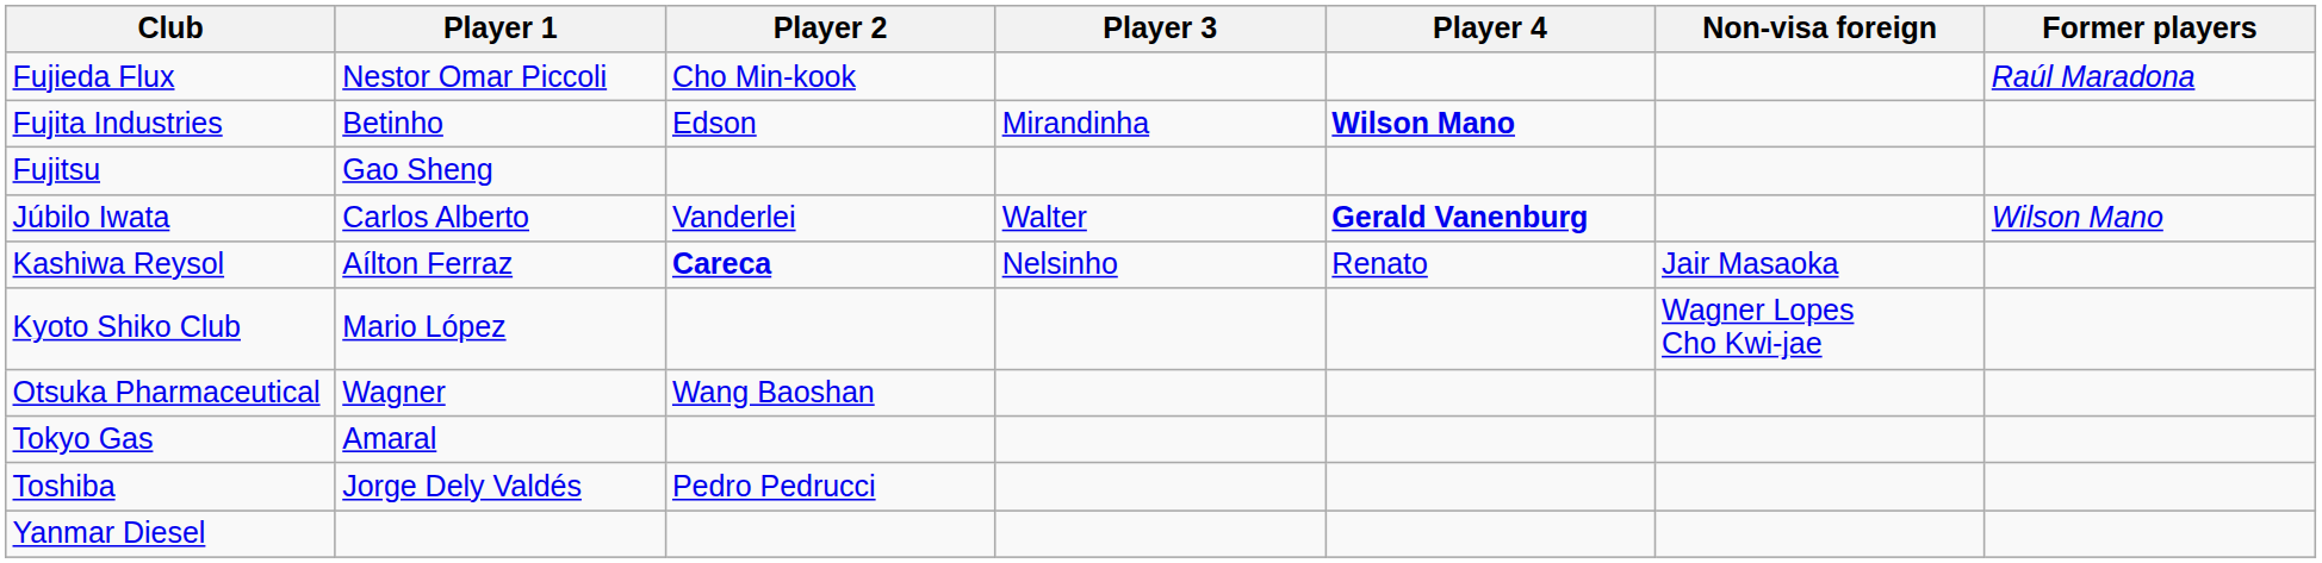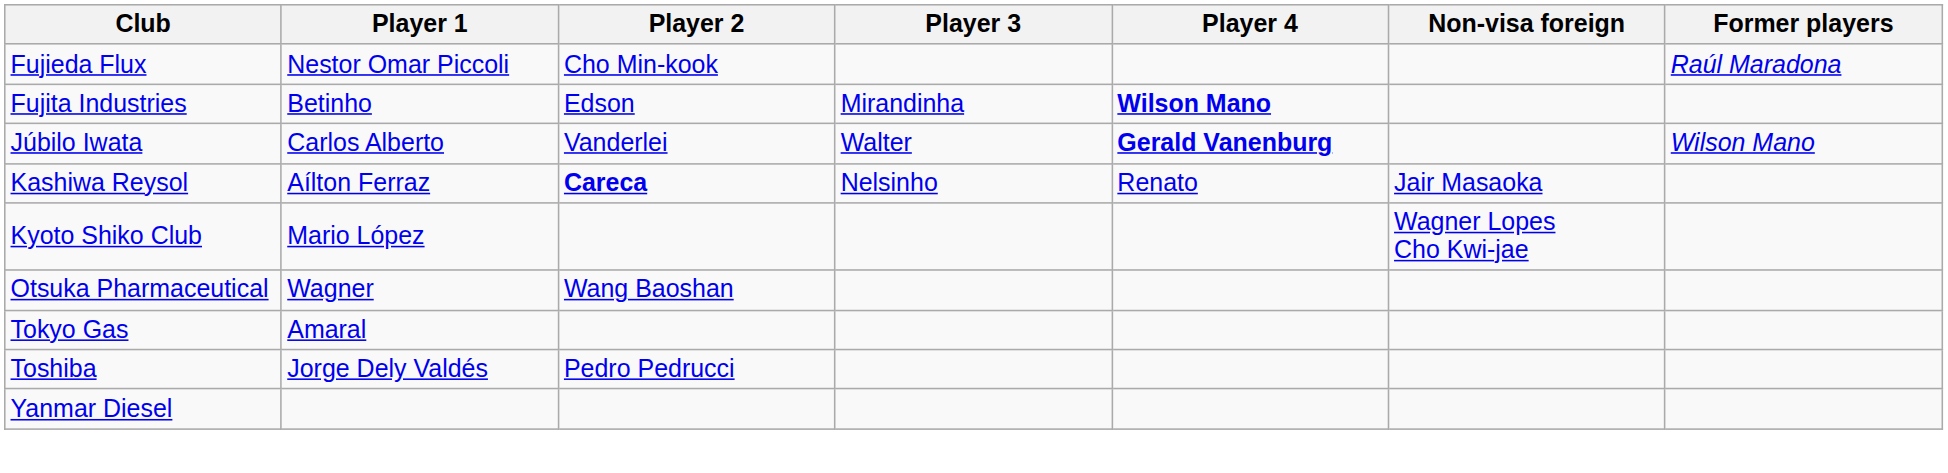- row: Fujitsu | Gao Sheng
